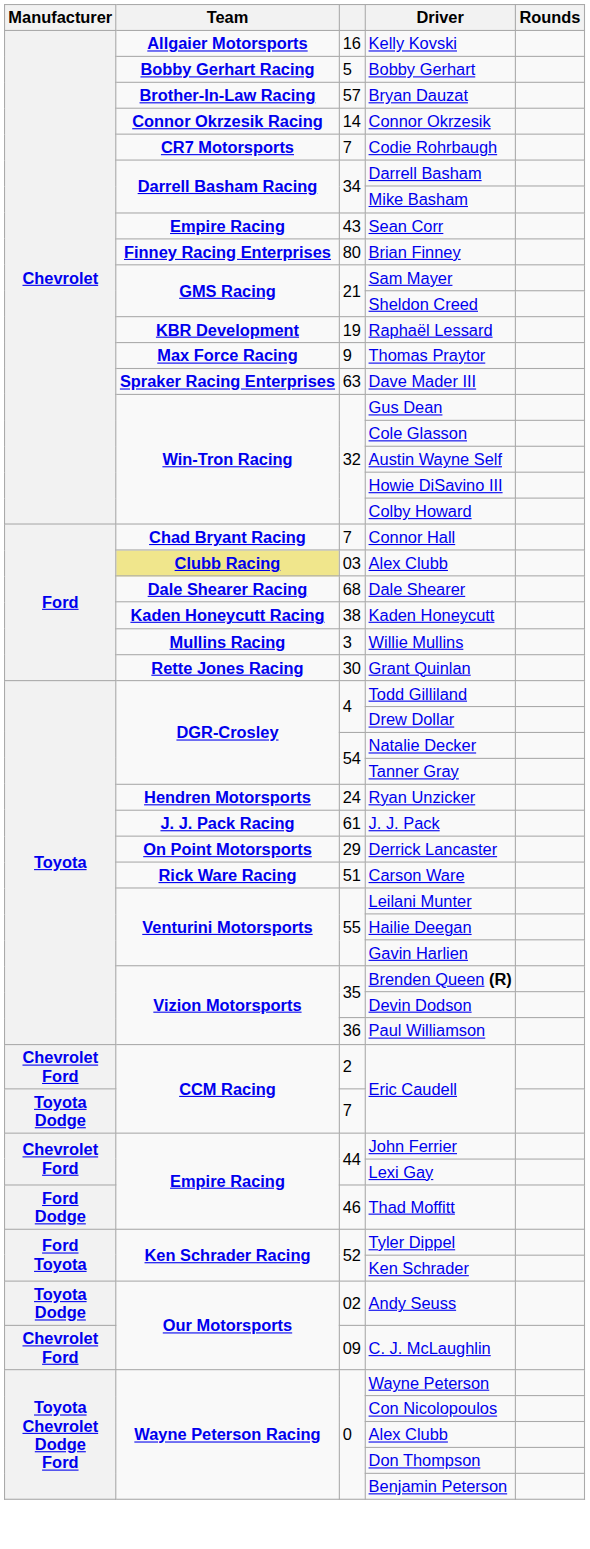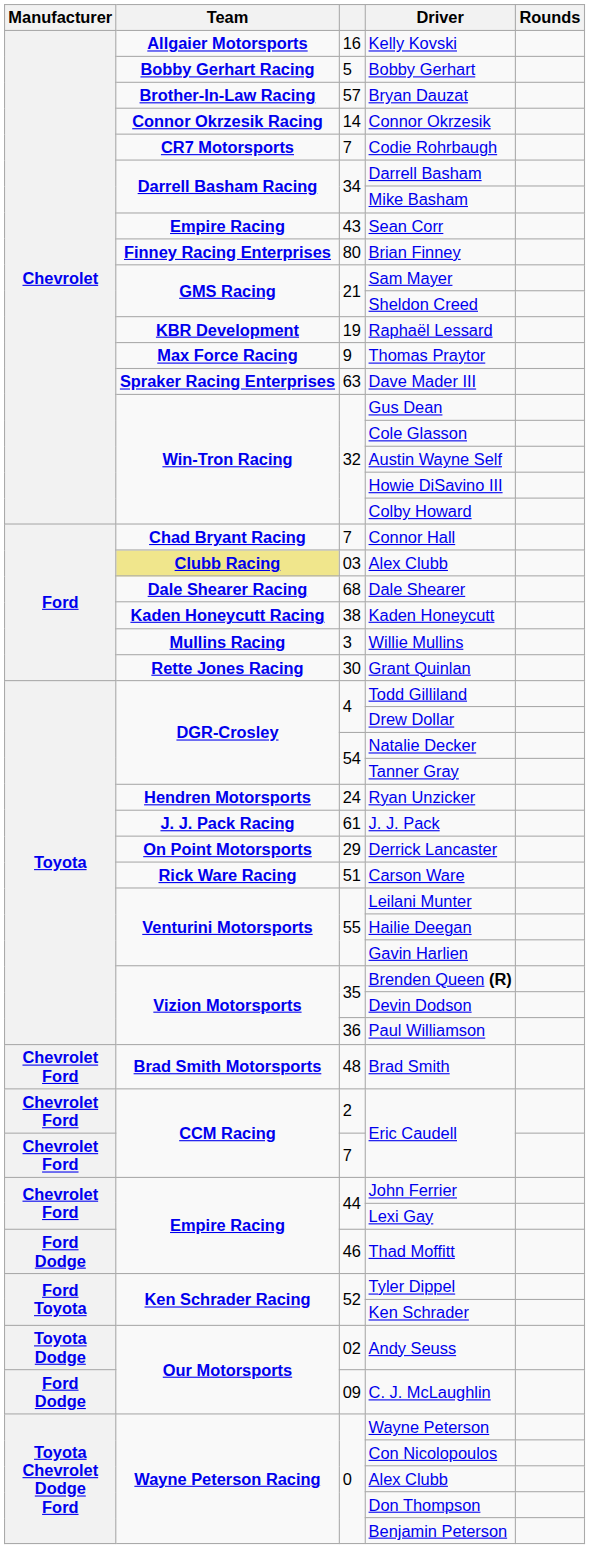+ row: Chevrolet Ford | Brad Smith Motorsports | 48 | Brad Smith
7 / Eric Caudell | Manufacturer: Toyota Dodge -> Chevrolet Ford
C. J. McLaughlin | Manufacturer: Chevrolet Ford -> Ford Dodge
